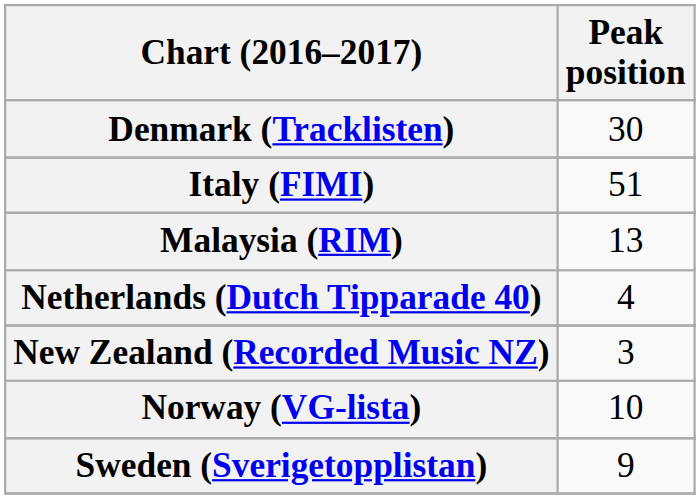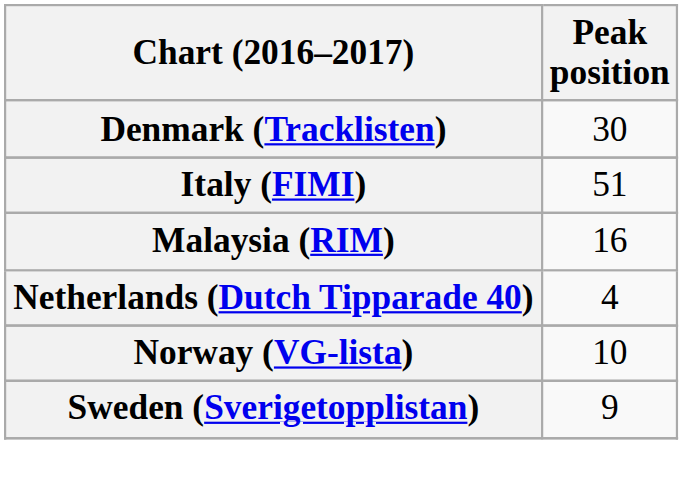Malaysia (RIM) | Peak position: 13 -> 16
- row: New Zealand (Recorded Music NZ) | 3
